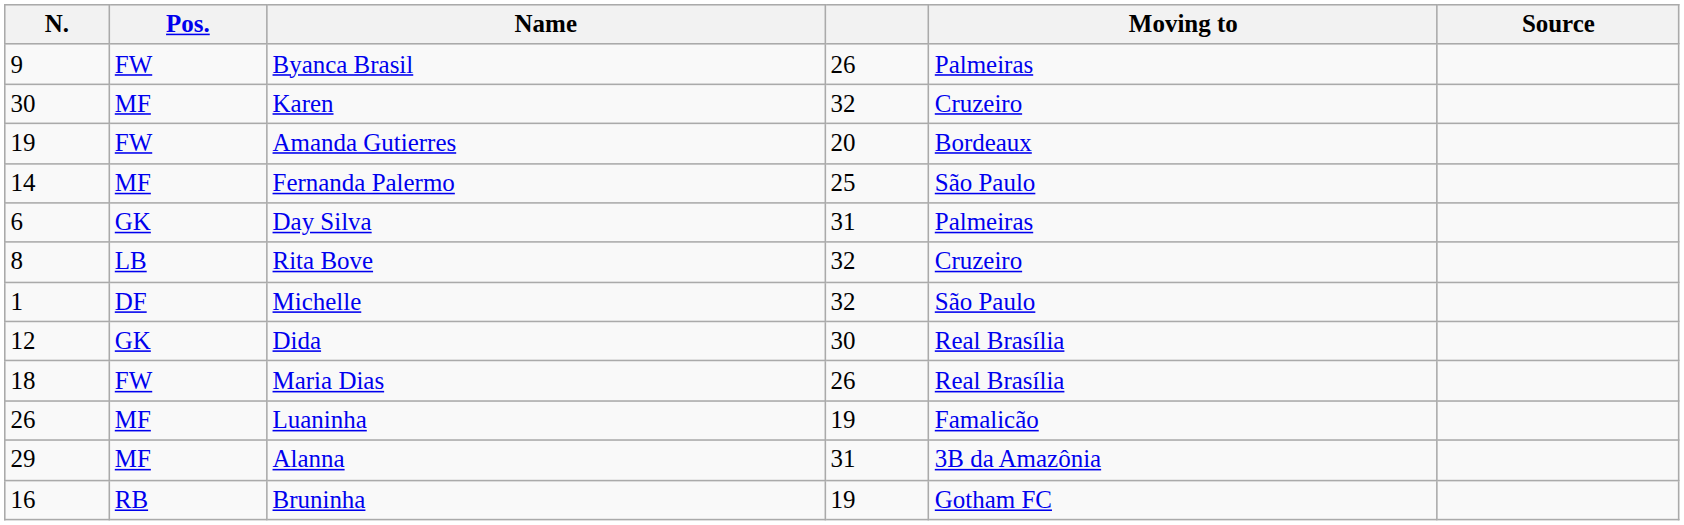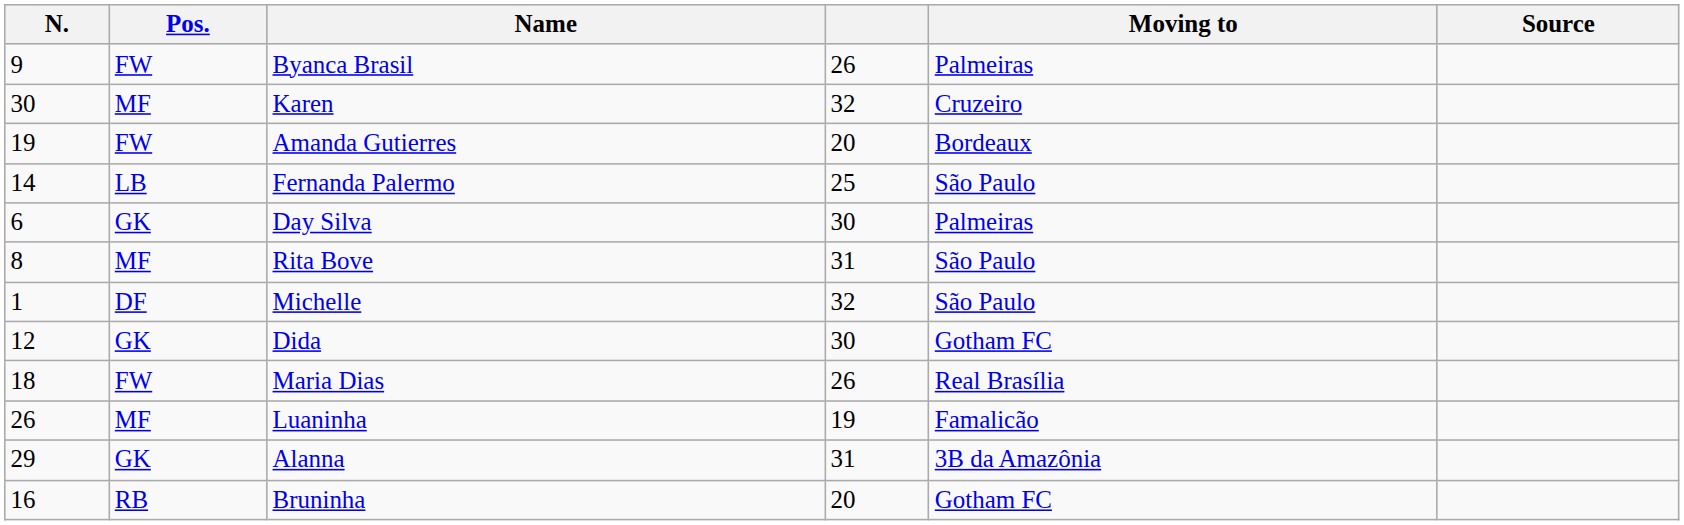Fernanda Palermo | Pos.: MF -> LB
Day Silva | column 4: 31 -> 30
Rita Bove | Pos.: LB -> MF
Rita Bove | column 4: 32 -> 31
Rita Bove | Moving to: Cruzeiro -> São Paulo
Dida | Moving to: Real Brasília -> Gotham FC
Alanna | Pos.: MF -> GK
Bruninha | column 4: 19 -> 20
